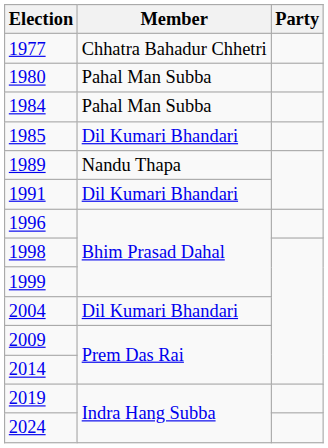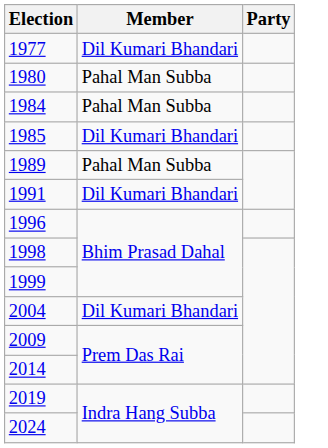1977 | Member: Chhatra Bahadur Chhetri -> Dil Kumari Bhandari
1989 | Member: Nandu Thapa -> Pahal Man Subba
